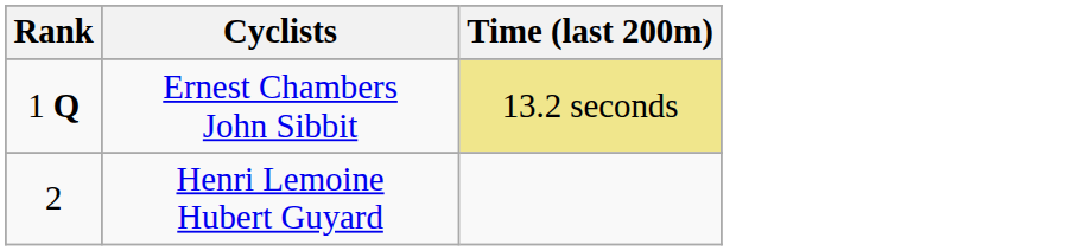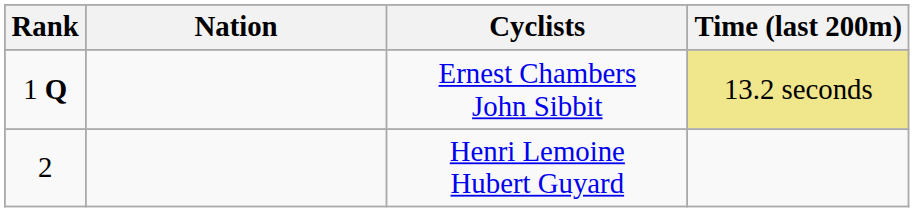+ column: Nation
